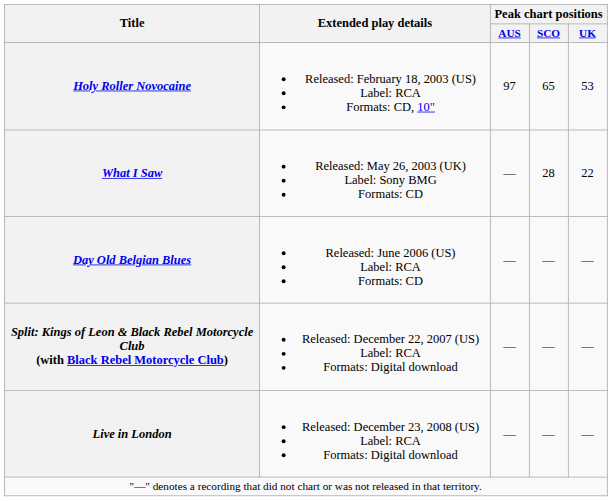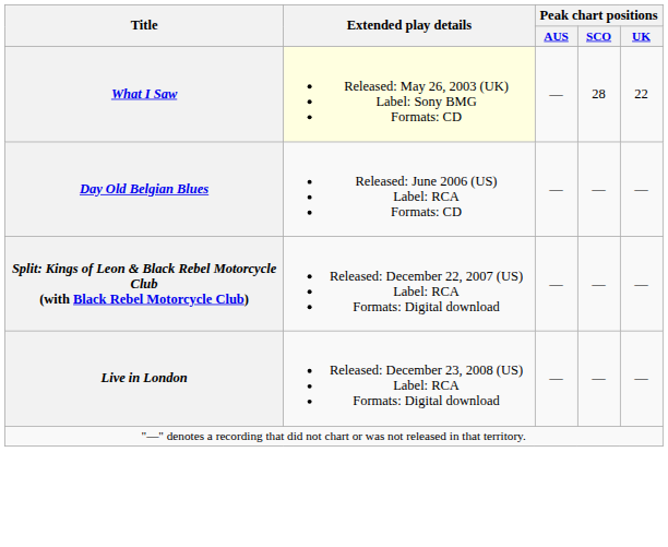- row: Holy Roller Novocaine | Released: February 18, 2003 (US) Label: RCA Formats: CD, 10" | 97 | 65 | 53
What I Saw | Extended play details: no background -> lightyellow background
